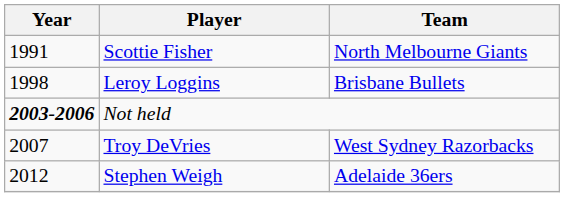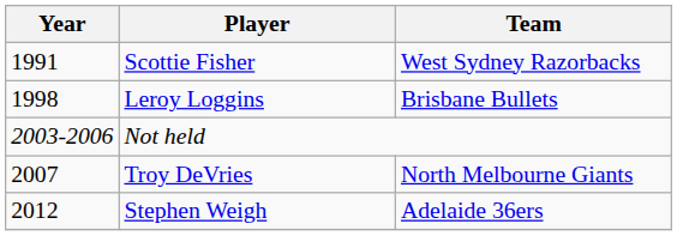Scottie Fisher | Team: North Melbourne Giants -> West Sydney Razorbacks
Not held | Year: bold -> normal
Troy DeVries | Team: West Sydney Razorbacks -> North Melbourne Giants
